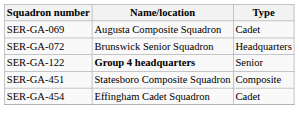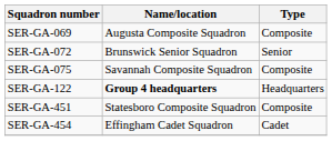SER-GA-069 | Type: Cadet -> Composite
SER-GA-072 | Type: Headquarters -> Senior
+ row: SER-GA-075 | Savannah Composite Squadron | Composite
SER-GA-122 | Type: Senior -> Headquarters
